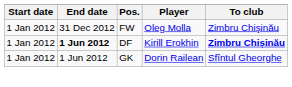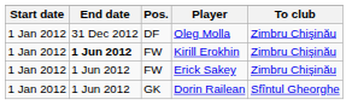Oleg Molla | Pos.: FW -> DF
Kirill Erokhin | Pos.: DF -> FW
Kirill Erokhin | To club: bold -> normal
+ row: 1 Jan 2012 | 1 Jun 2012 | FW | Erick Sakey | Zimbru Chişinău
